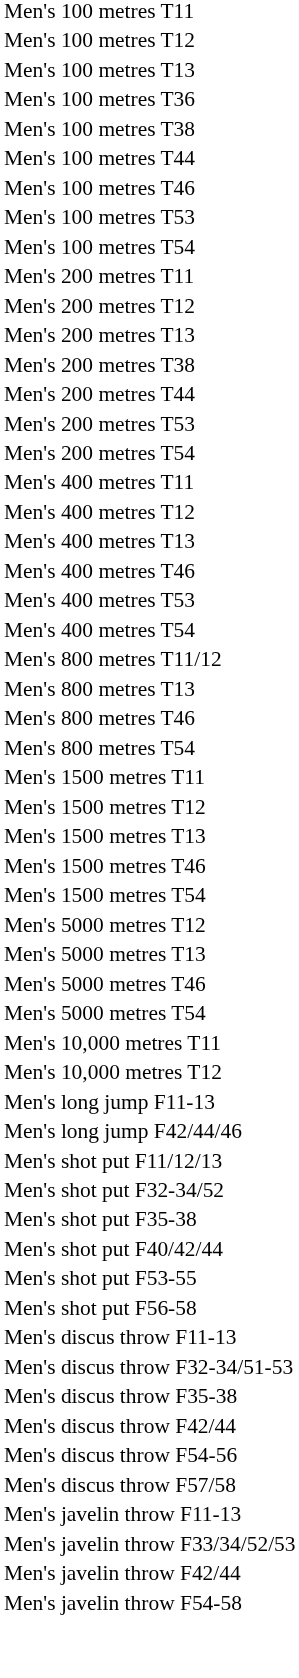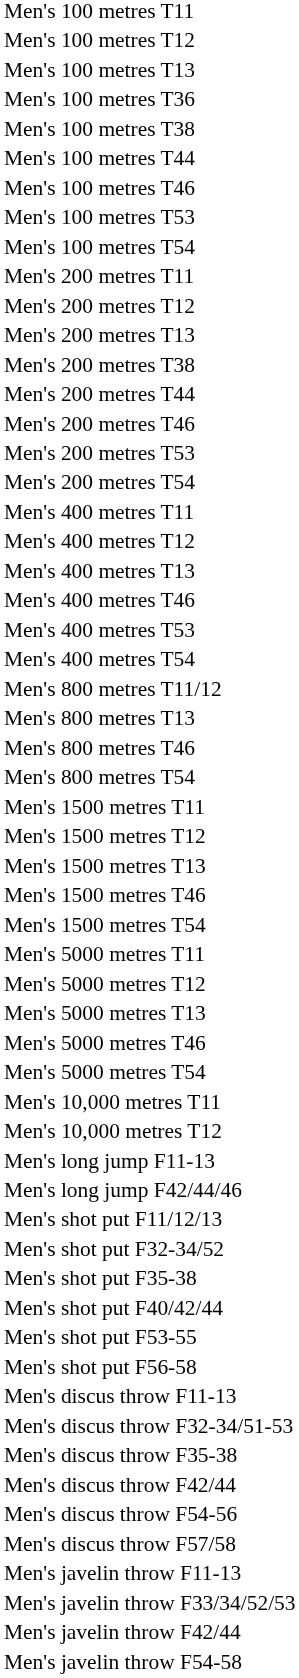+ row: Men's 200 metres T46
+ row: Men's 5000 metres T11
